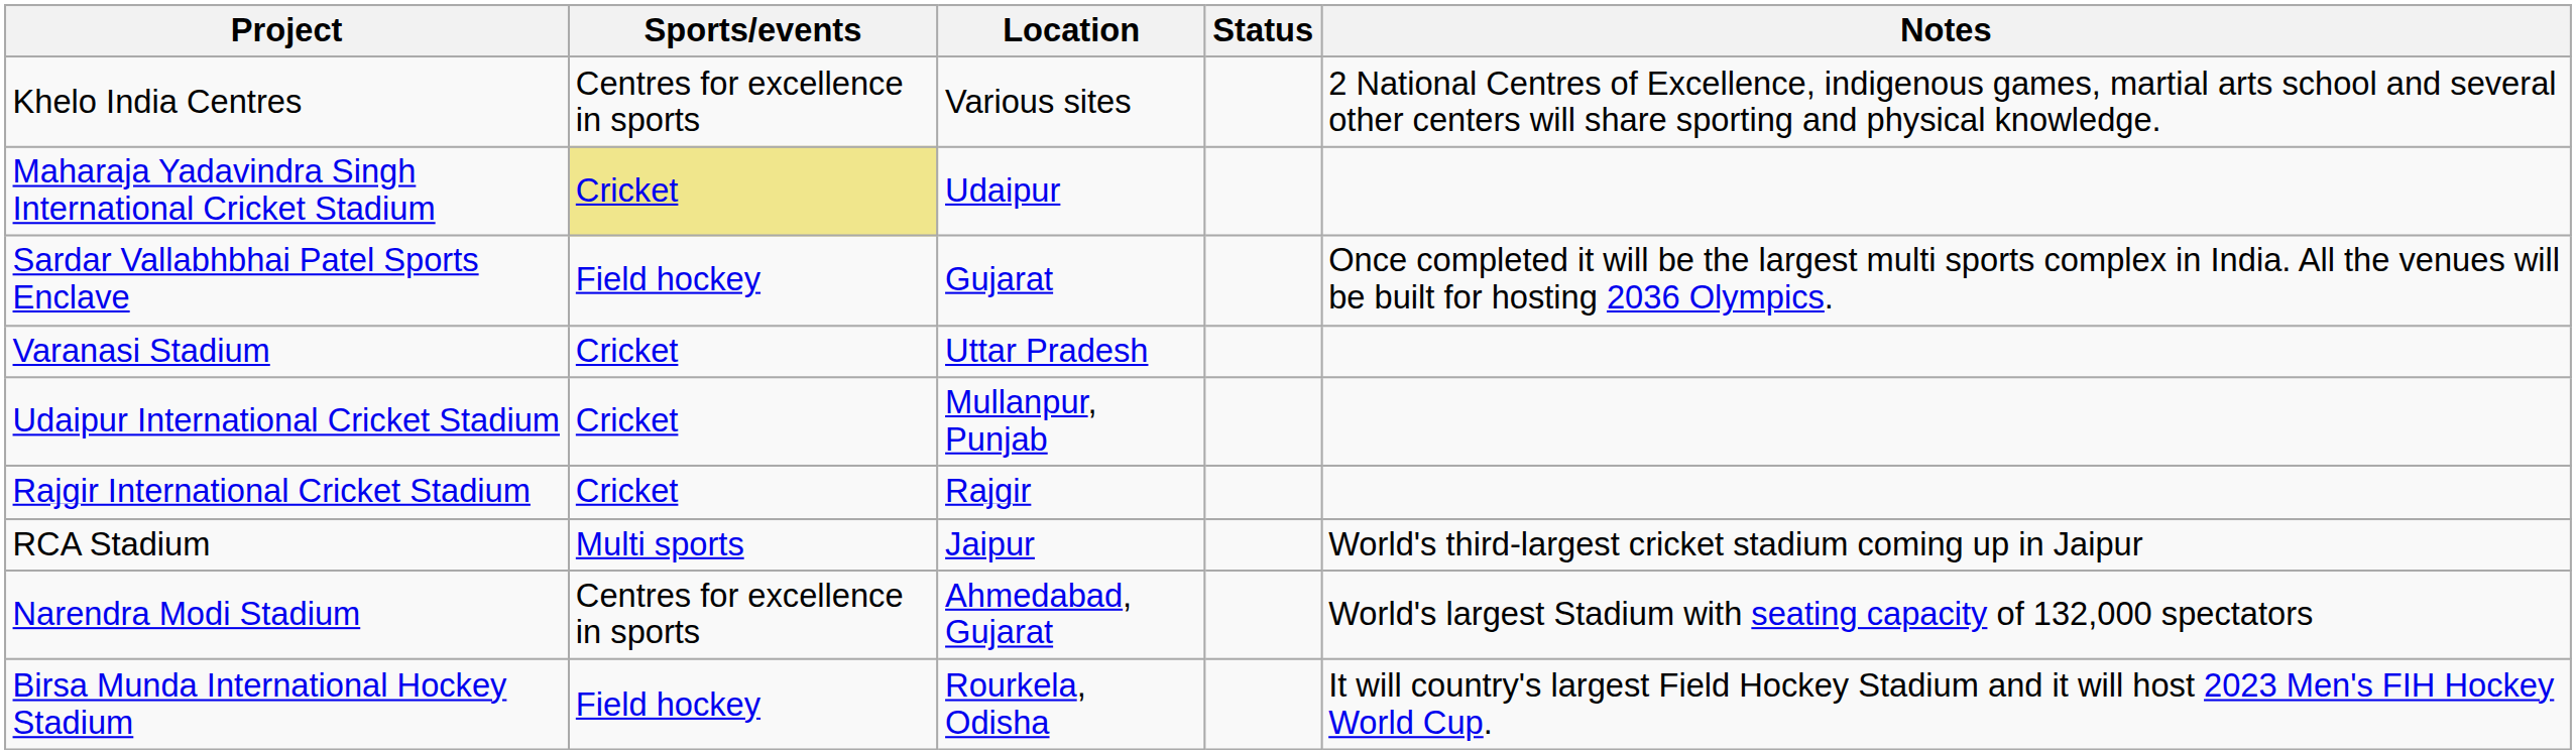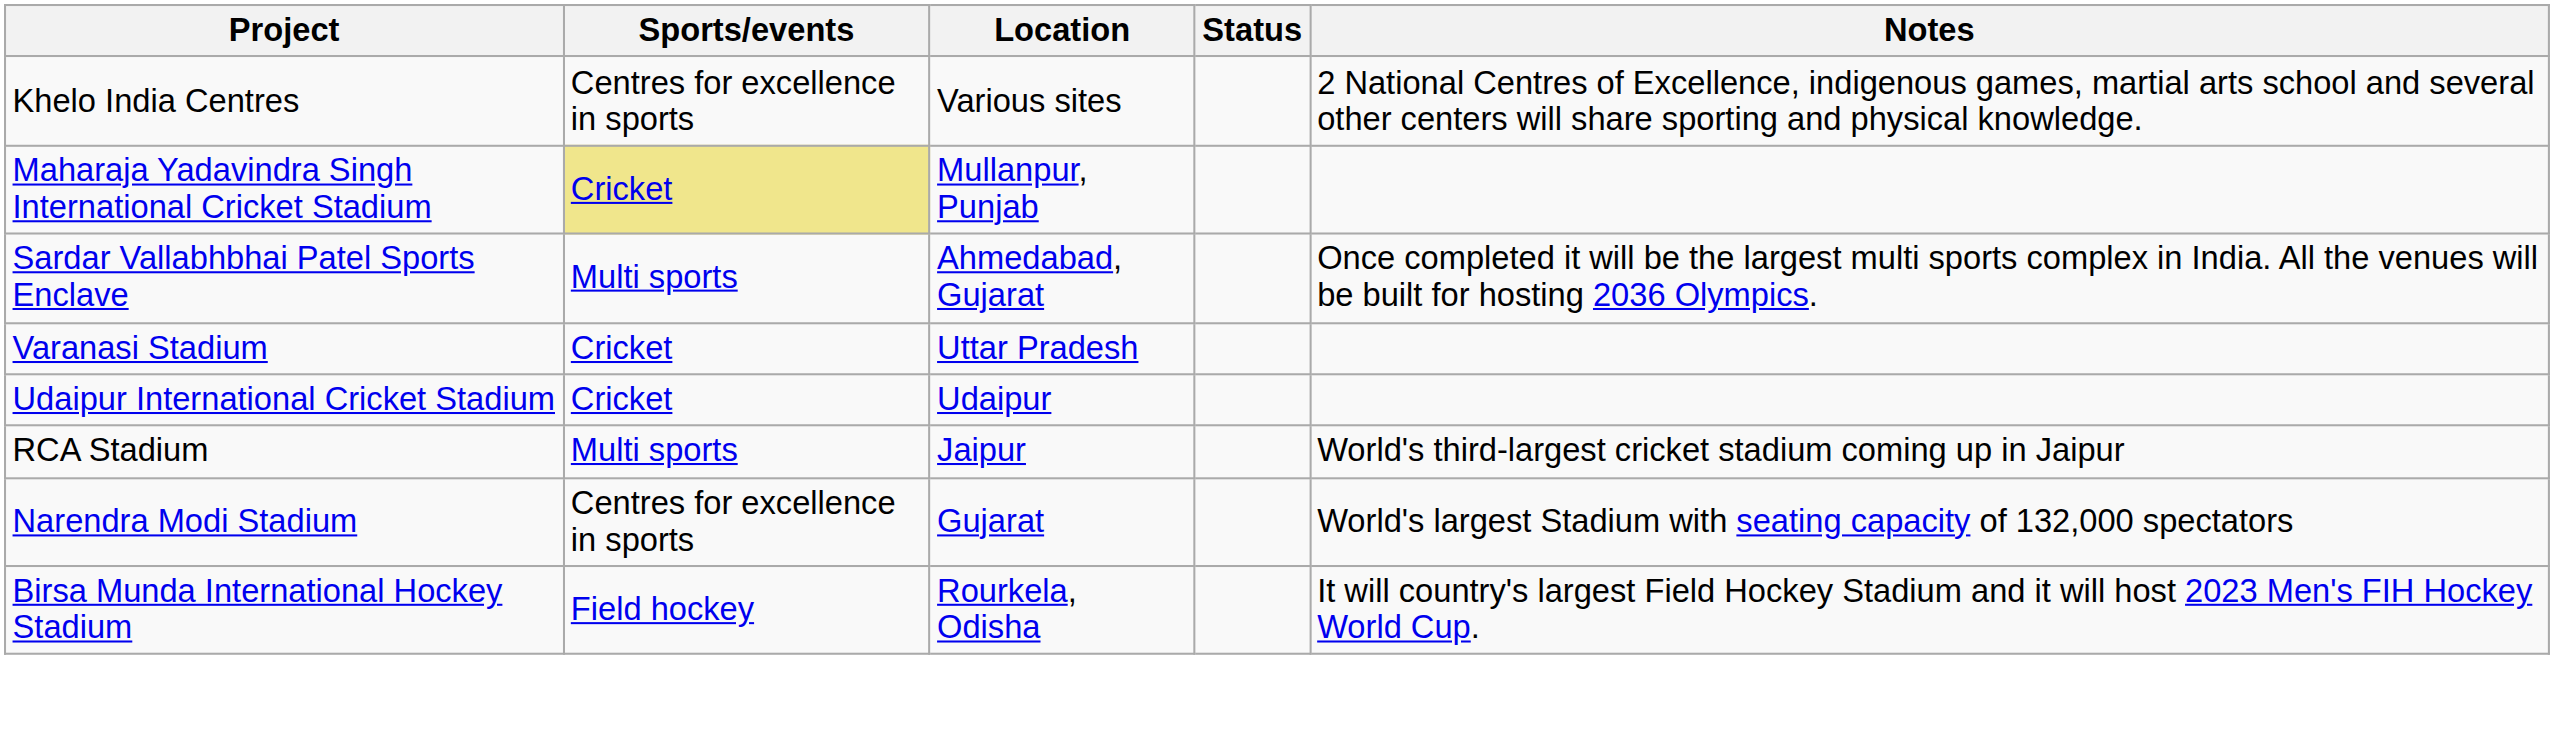Maharaja Yadavindra Singh International Cricket Stadium | Location: Udaipur -> Mullanpur, Punjab
Sardar Vallabhbhai Patel Sports Enclave | Sports/events: Field hockey -> Multi sports
Sardar Vallabhbhai Patel Sports Enclave | Location: Gujarat -> Ahmedabad, Gujarat
Udaipur International Cricket Stadium | Location: Mullanpur, Punjab -> Udaipur
- row: Rajgir International Cricket Stadium | Cricket | Rajgir
Narendra Modi Stadium | Location: Ahmedabad, Gujarat -> Gujarat
